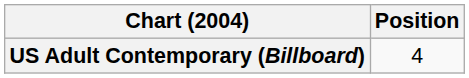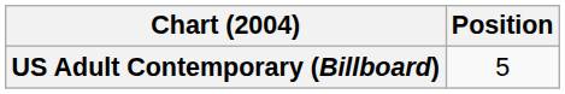US Adult Contemporary (Billboard) | Position: 4 -> 5
